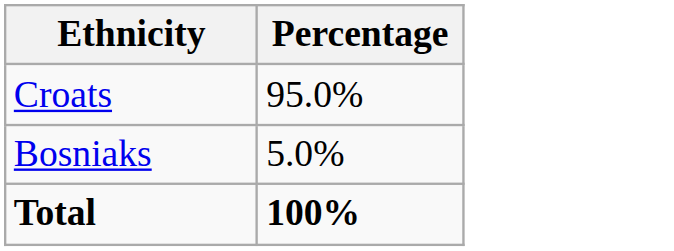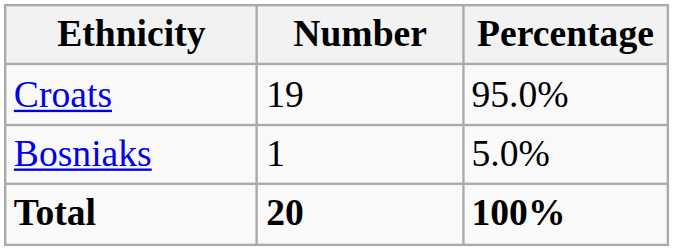+ column: Number | 19 | 1 | 20
